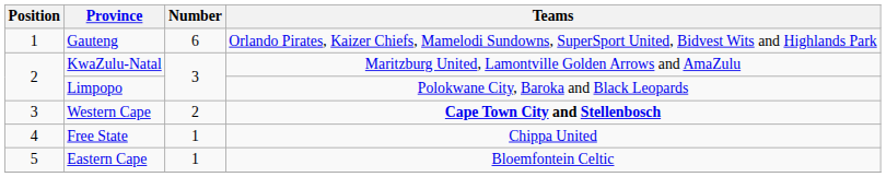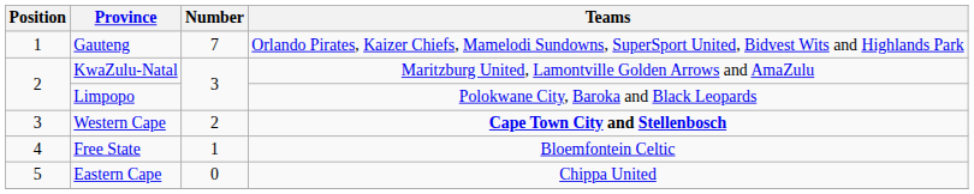Gauteng | Number: 6 -> 7
Free State | Teams: Chippa United -> Bloemfontein Celtic
Eastern Cape | Number: 1 -> 0
Eastern Cape | Teams: Bloemfontein Celtic -> Chippa United
